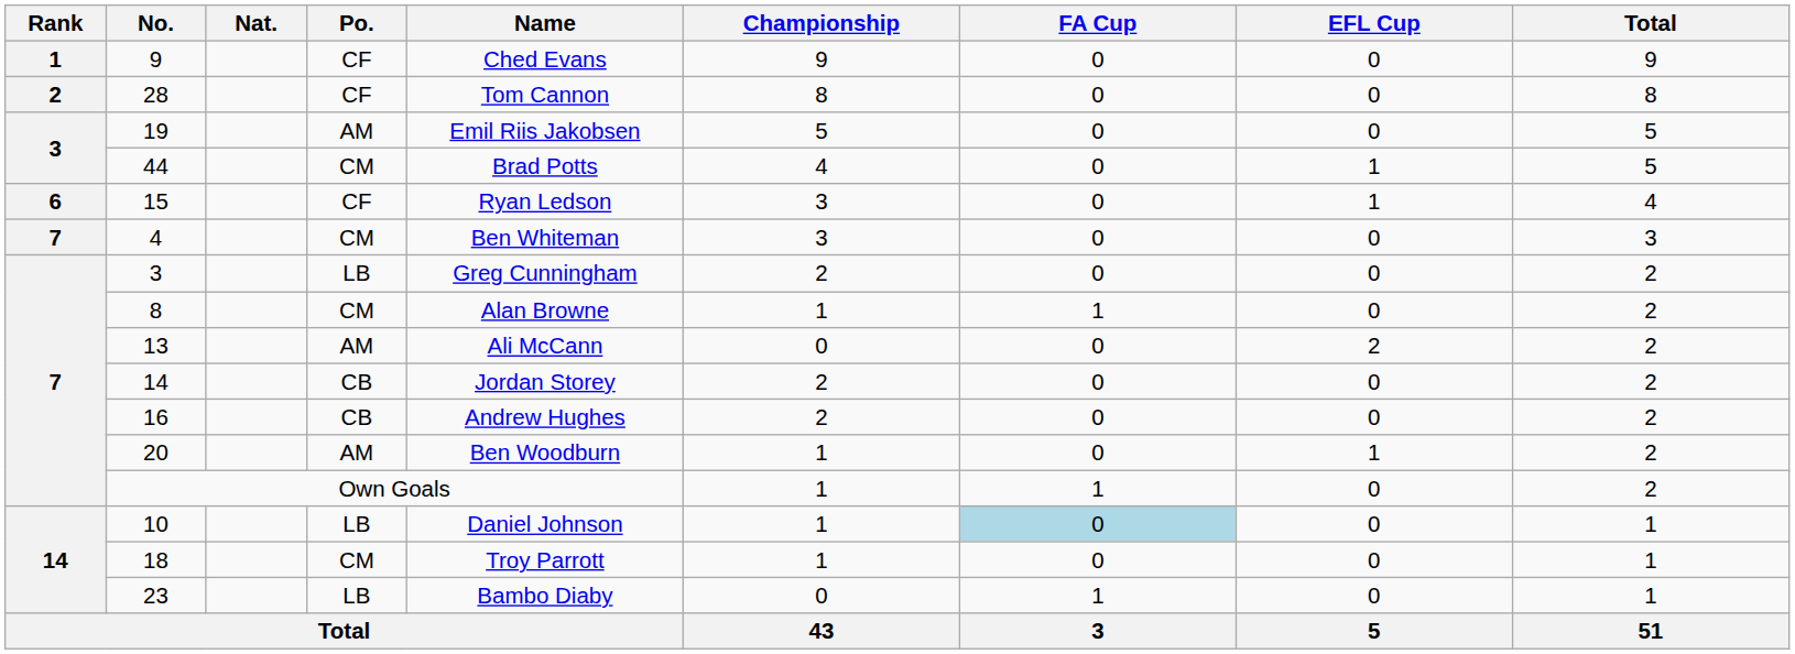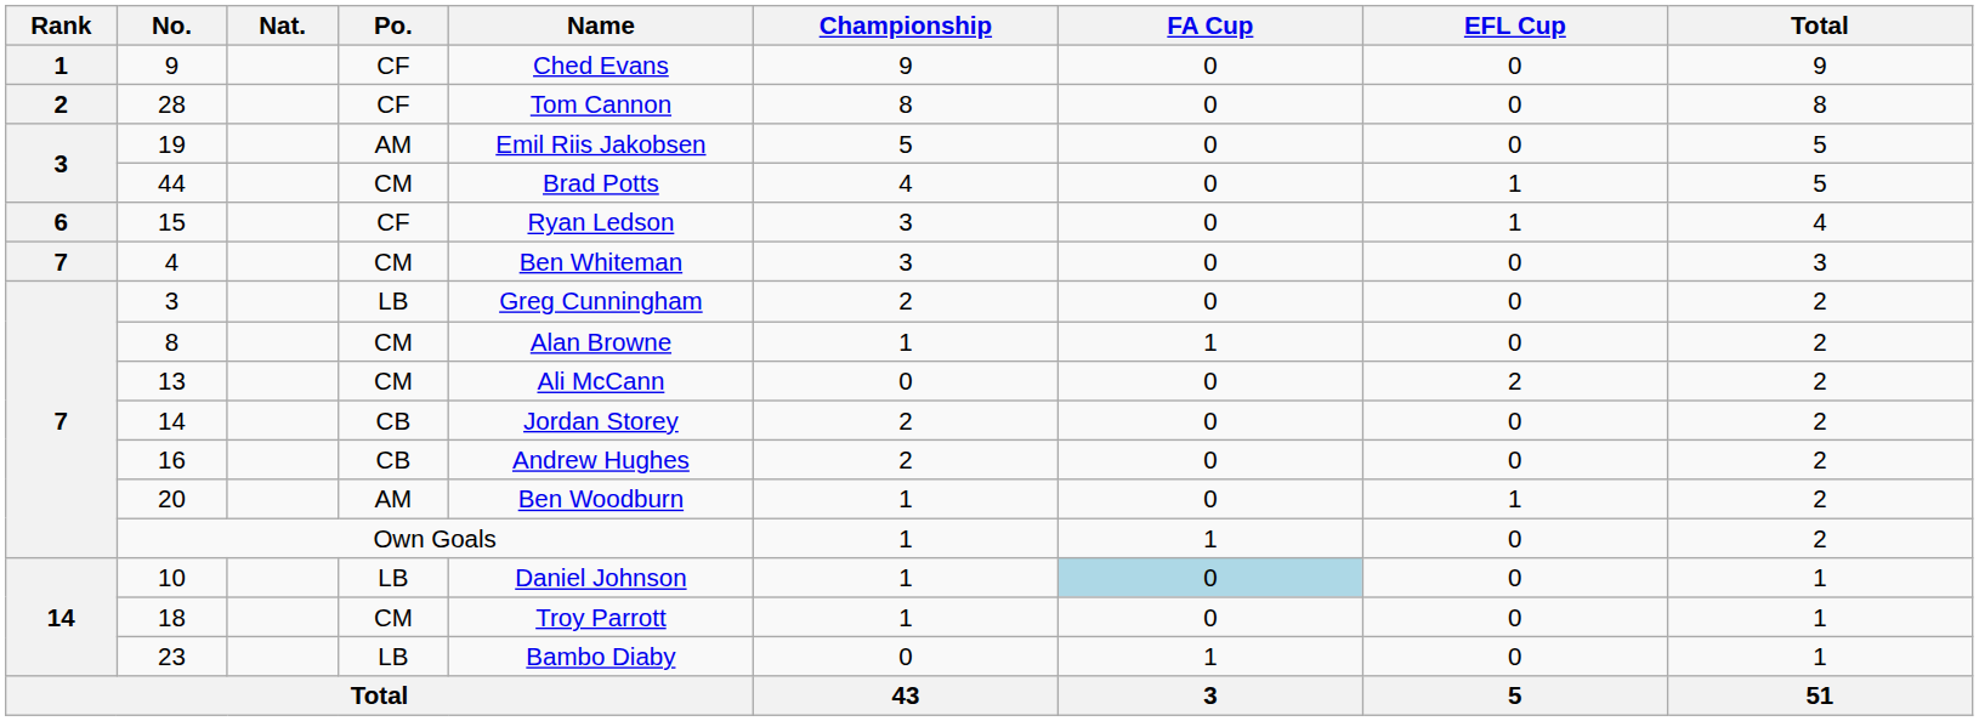13 | Po.: AM -> CM
